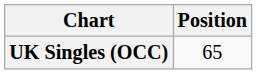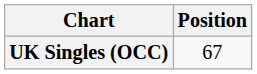UK Singles (OCC) | Position: 65 -> 67
